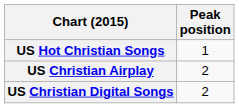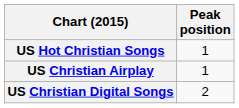US Christian Airplay | Peak position: 2 -> 1
